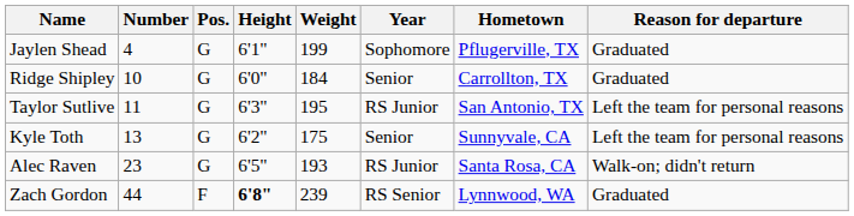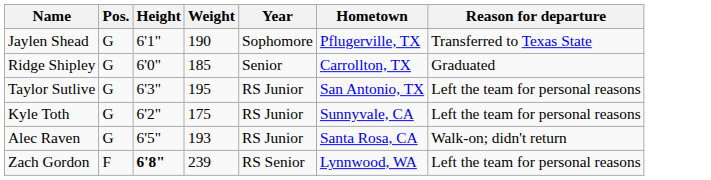- column: Number | 4 | 10 | 11 | 13 | 23 | 44
Jaylen Shead | Weight: 199 -> 190
Jaylen Shead | Reason for departure: Graduated -> Transferred to Texas State
Ridge Shipley | Weight: 184 -> 185
Kyle Toth | Year: Senior -> RS Junior
Zach Gordon | Reason for departure: Graduated -> Left the team for personal reasons
